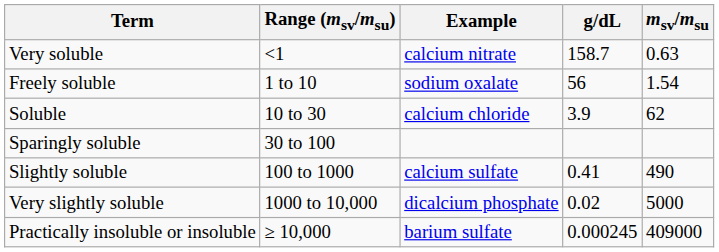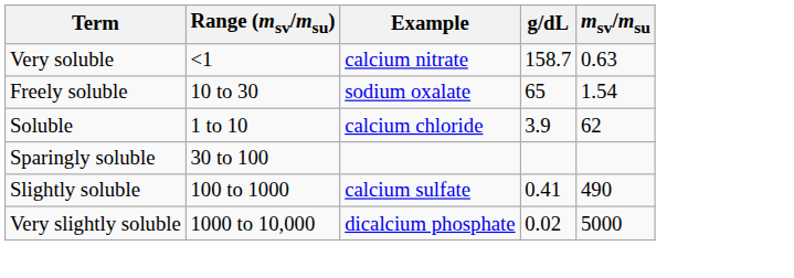Freely soluble | Range (msv/msu): 1 to 10 -> 10 to 30
Freely soluble | g/dL: 56 -> 65
Soluble | Range (msv/msu): 10 to 30 -> 1 to 10
- row: Practically insoluble or insoluble | ≥ 10,000 | barium sulfate | 0.000245 | 409000
